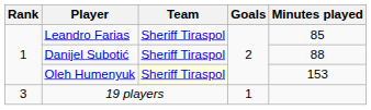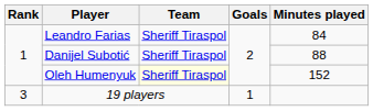Leandro Farias | Minutes played: 85 -> 84
Oleh Humenyuk | Minutes played: 153 -> 152
